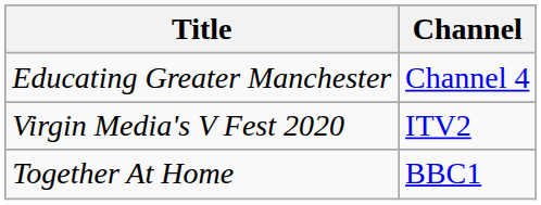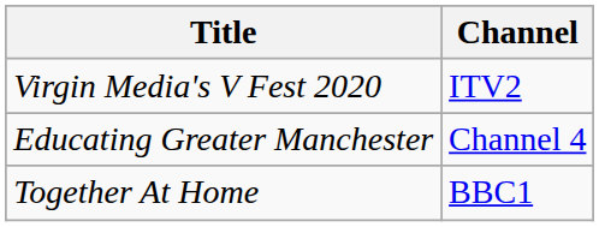rows swapped: Educating Greater Manchester <-> Virgin Media's V Fest 2020
